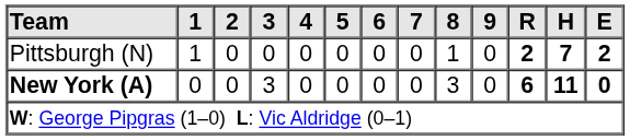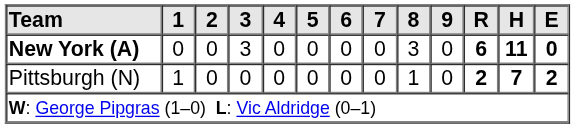rows swapped: New York (A) <-> Pittsburgh (N)
